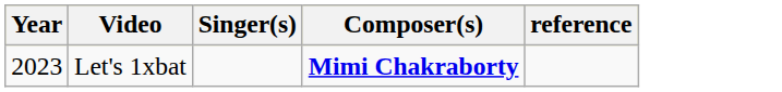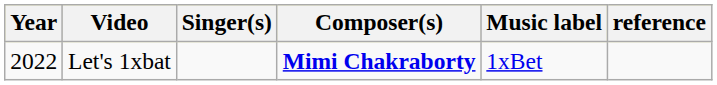+ column: Music label | 1xBet
Let's 1xbat | Year: 2023 -> 2022
